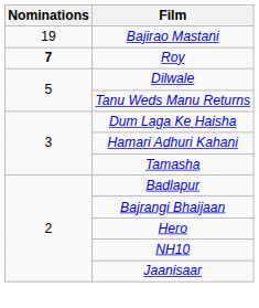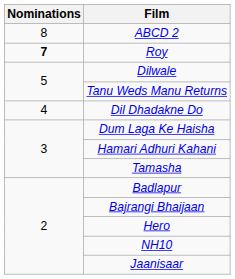- row: 19 | Bajirao Mastani
+ row: 8 | ABCD 2
+ row: 4 | Dil Dhadakne Do
